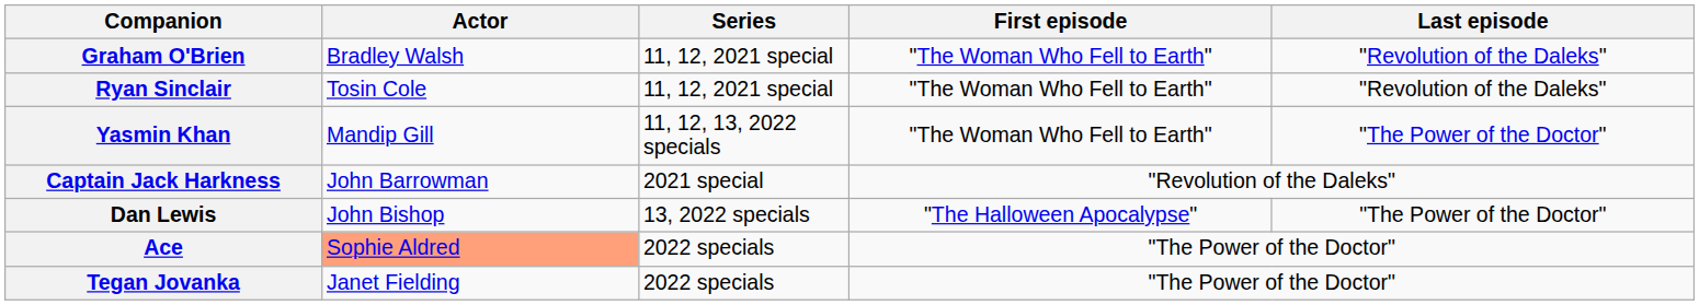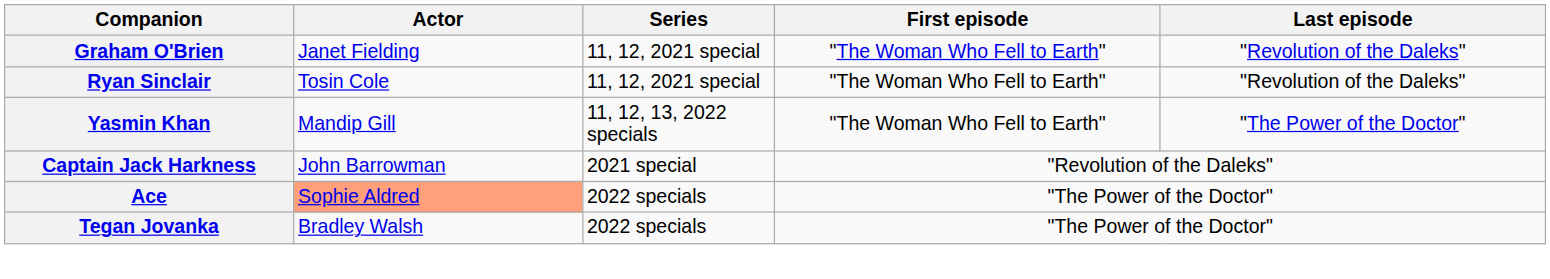Graham O'Brien | Actor: Bradley Walsh -> Janet Fielding
- row: Dan Lewis | John Bishop | 13, 2022 specials | "The Halloween Apocalypse" | "The Power of the Doctor"
Tegan Jovanka | Actor: Janet Fielding -> Bradley Walsh
